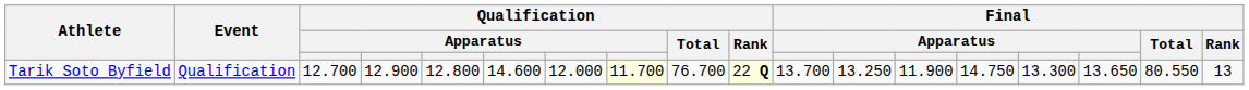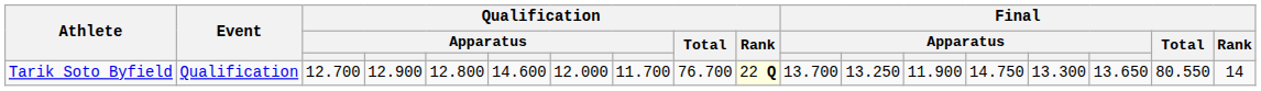Tarik Soto Byfield | column 8: lightyellow background -> no background
Tarik Soto Byfield | Final / Rank: 13 -> 14
